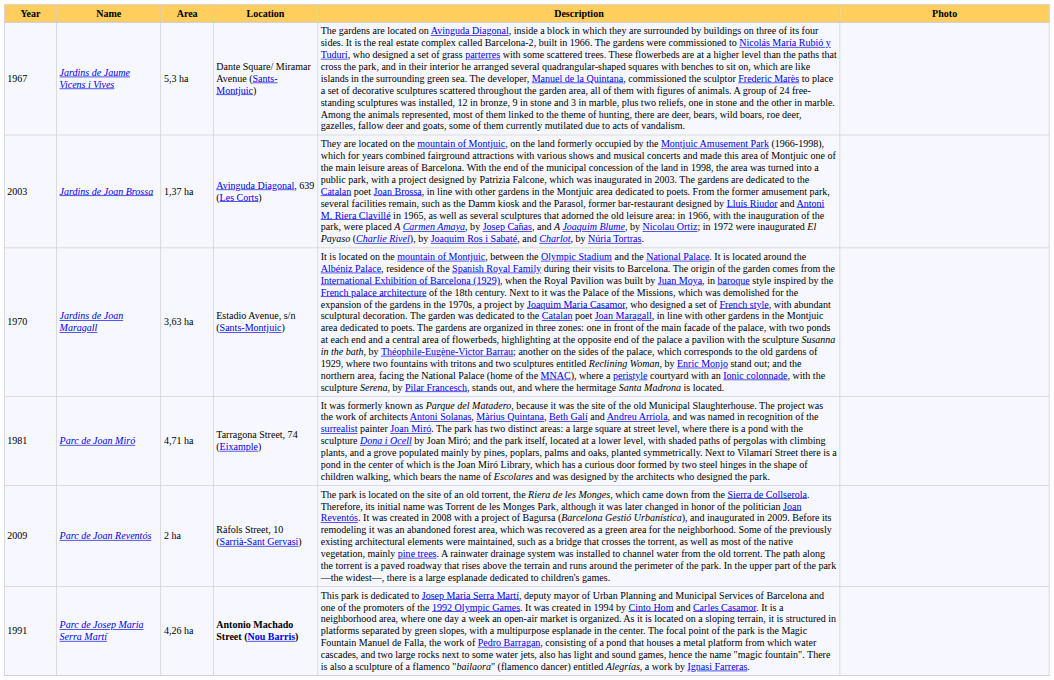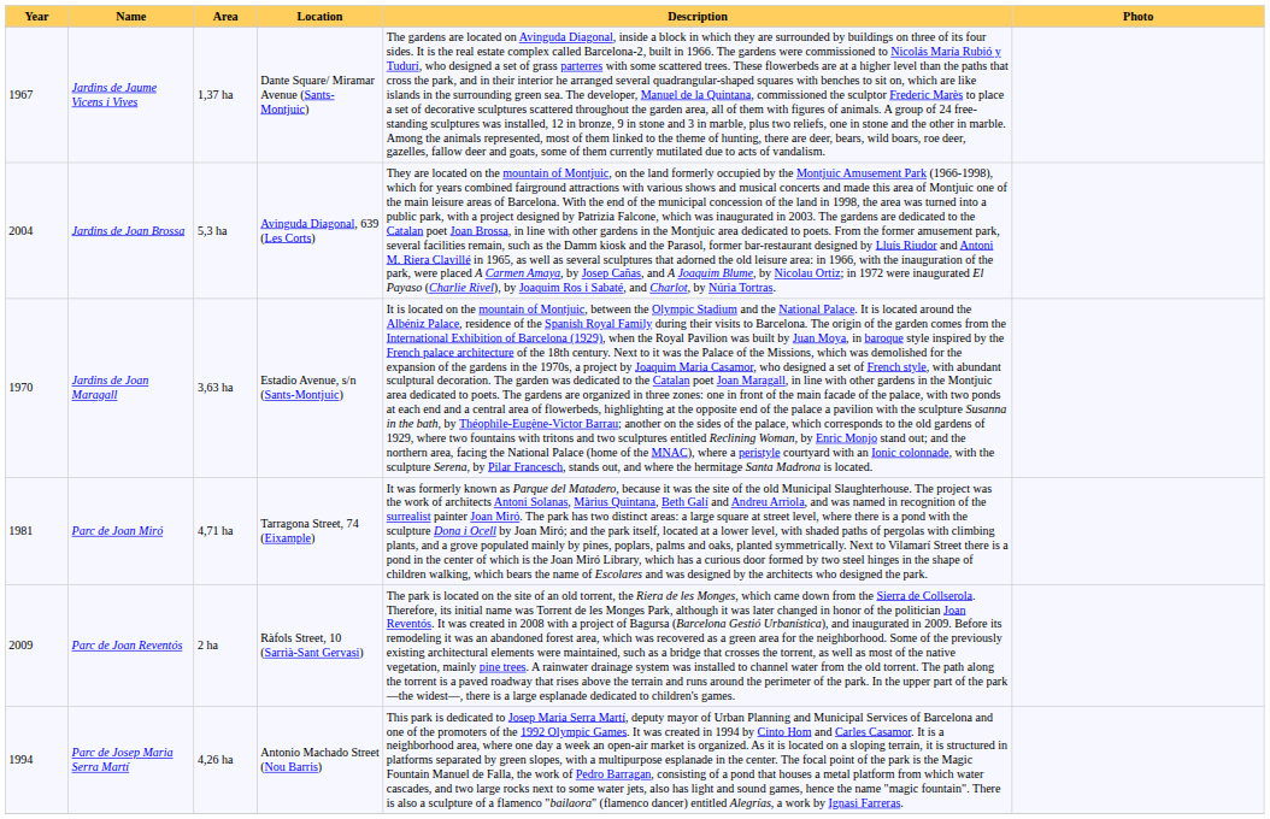Jardins de Jaume Vicens i Vives | Area: 5,3 ha -> 1,37 ha
Jardins de Joan Brossa | Year: 2003 -> 2004
Jardins de Joan Brossa | Area: 1,37 ha -> 5,3 ha
Parc de Josep Maria Serra Martí | Year: 1991 -> 1994
Parc de Josep Maria Serra Martí | Location: bold -> normal
